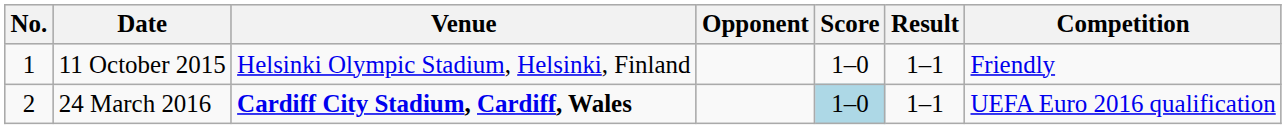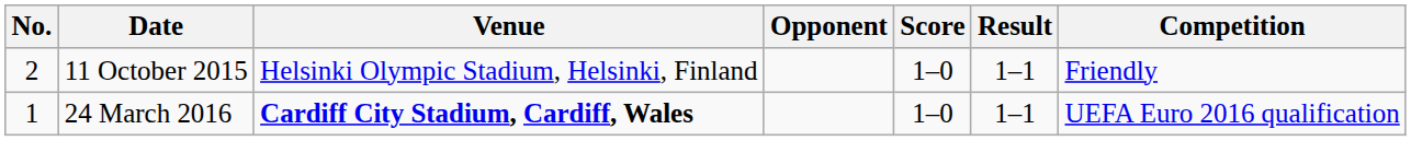11 October 2015 | No.: 1 -> 2
24 March 2016 | No.: 2 -> 1
24 March 2016 | Score: lightblue background -> no background
